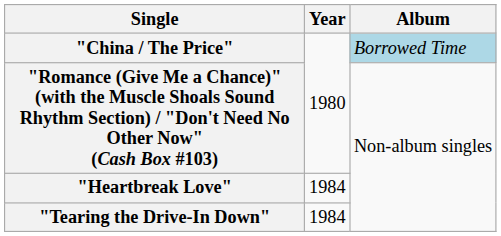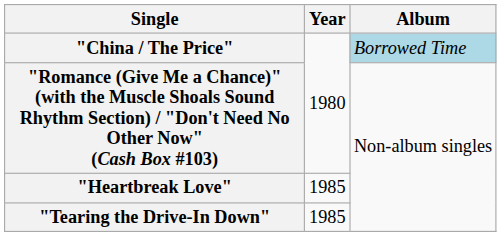"Heartbreak Love" | Year: 1984 -> 1985
"Tearing the Drive-In Down" | Year: 1984 -> 1985
